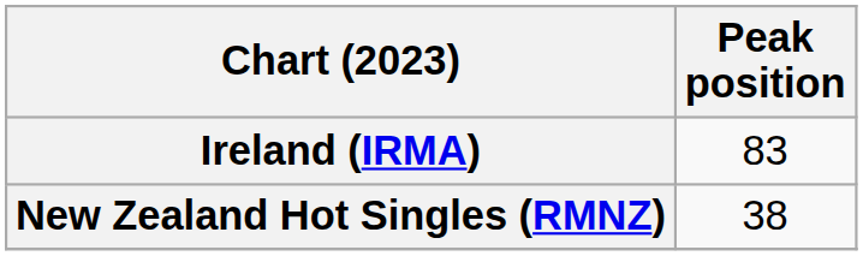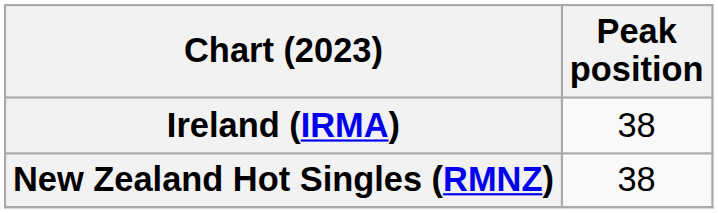Ireland (IRMA) | Peak position: 83 -> 38
